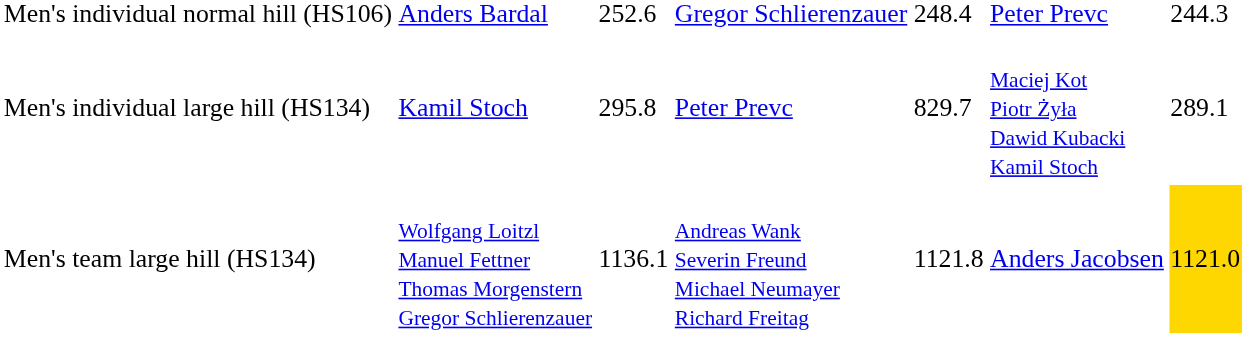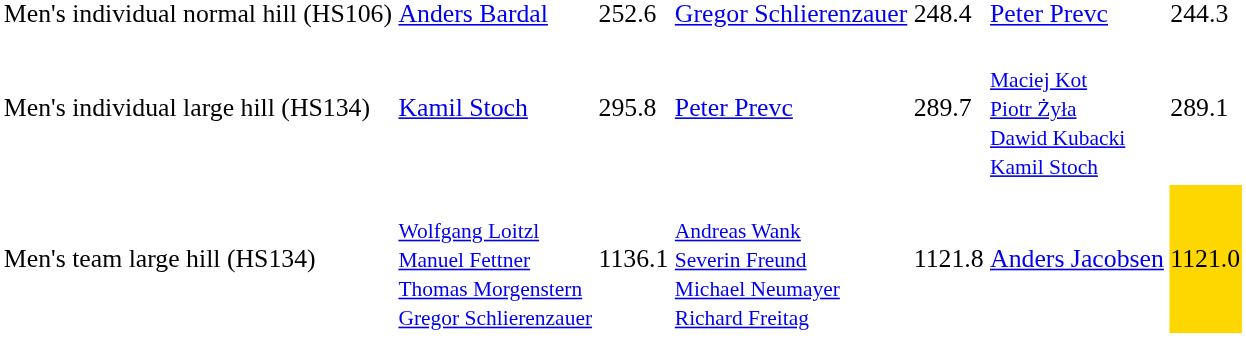Men's individual large hill (HS134) | column 5: 829.7 -> 289.7
